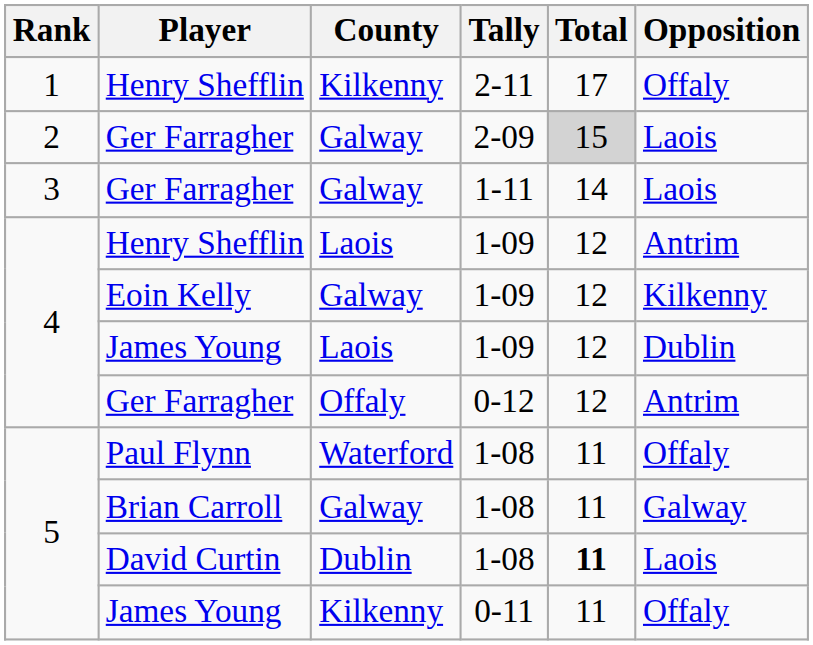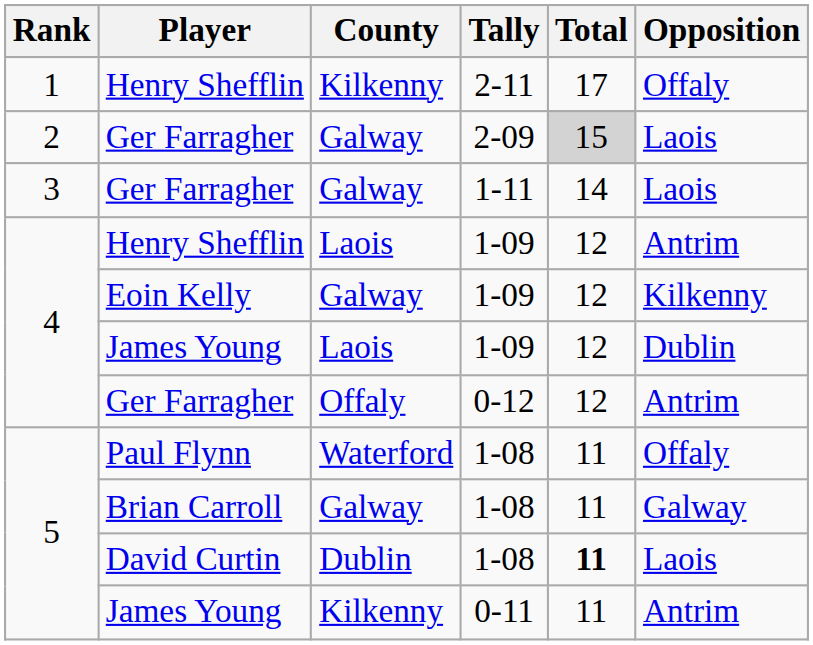James Young / 0-11 | Opposition: Offaly -> Antrim
